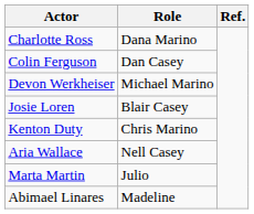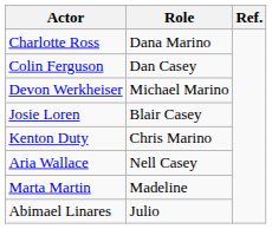Marta Martin | Role: Julio -> Madeline
Abimael Linares | Role: Madeline -> Julio
